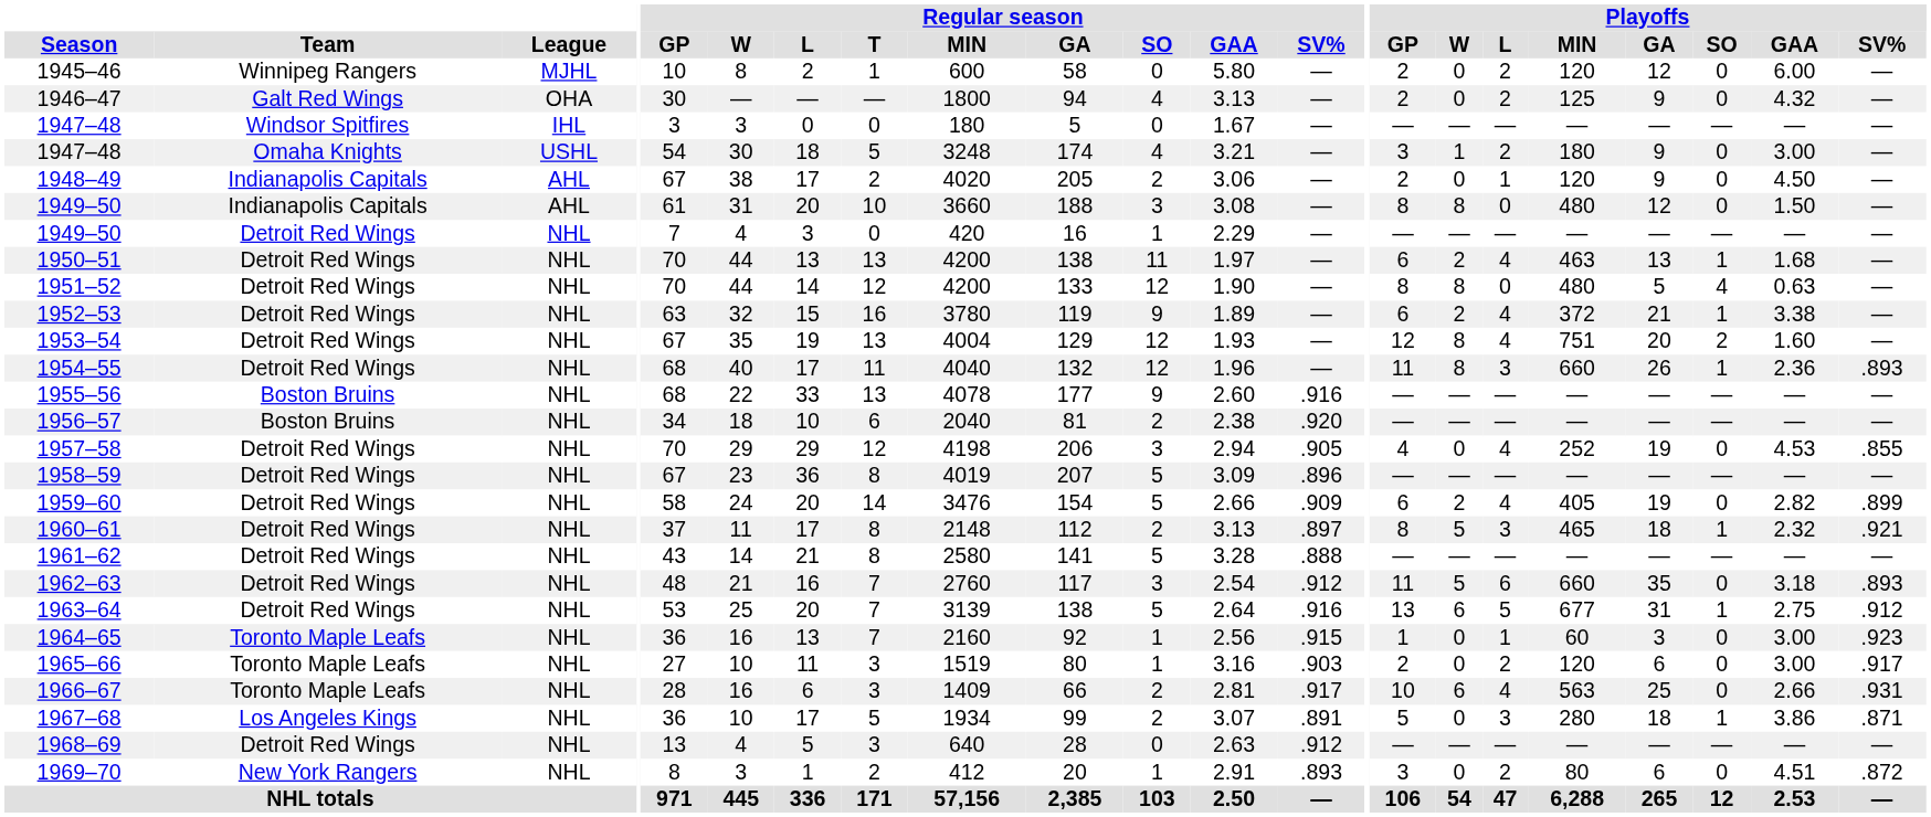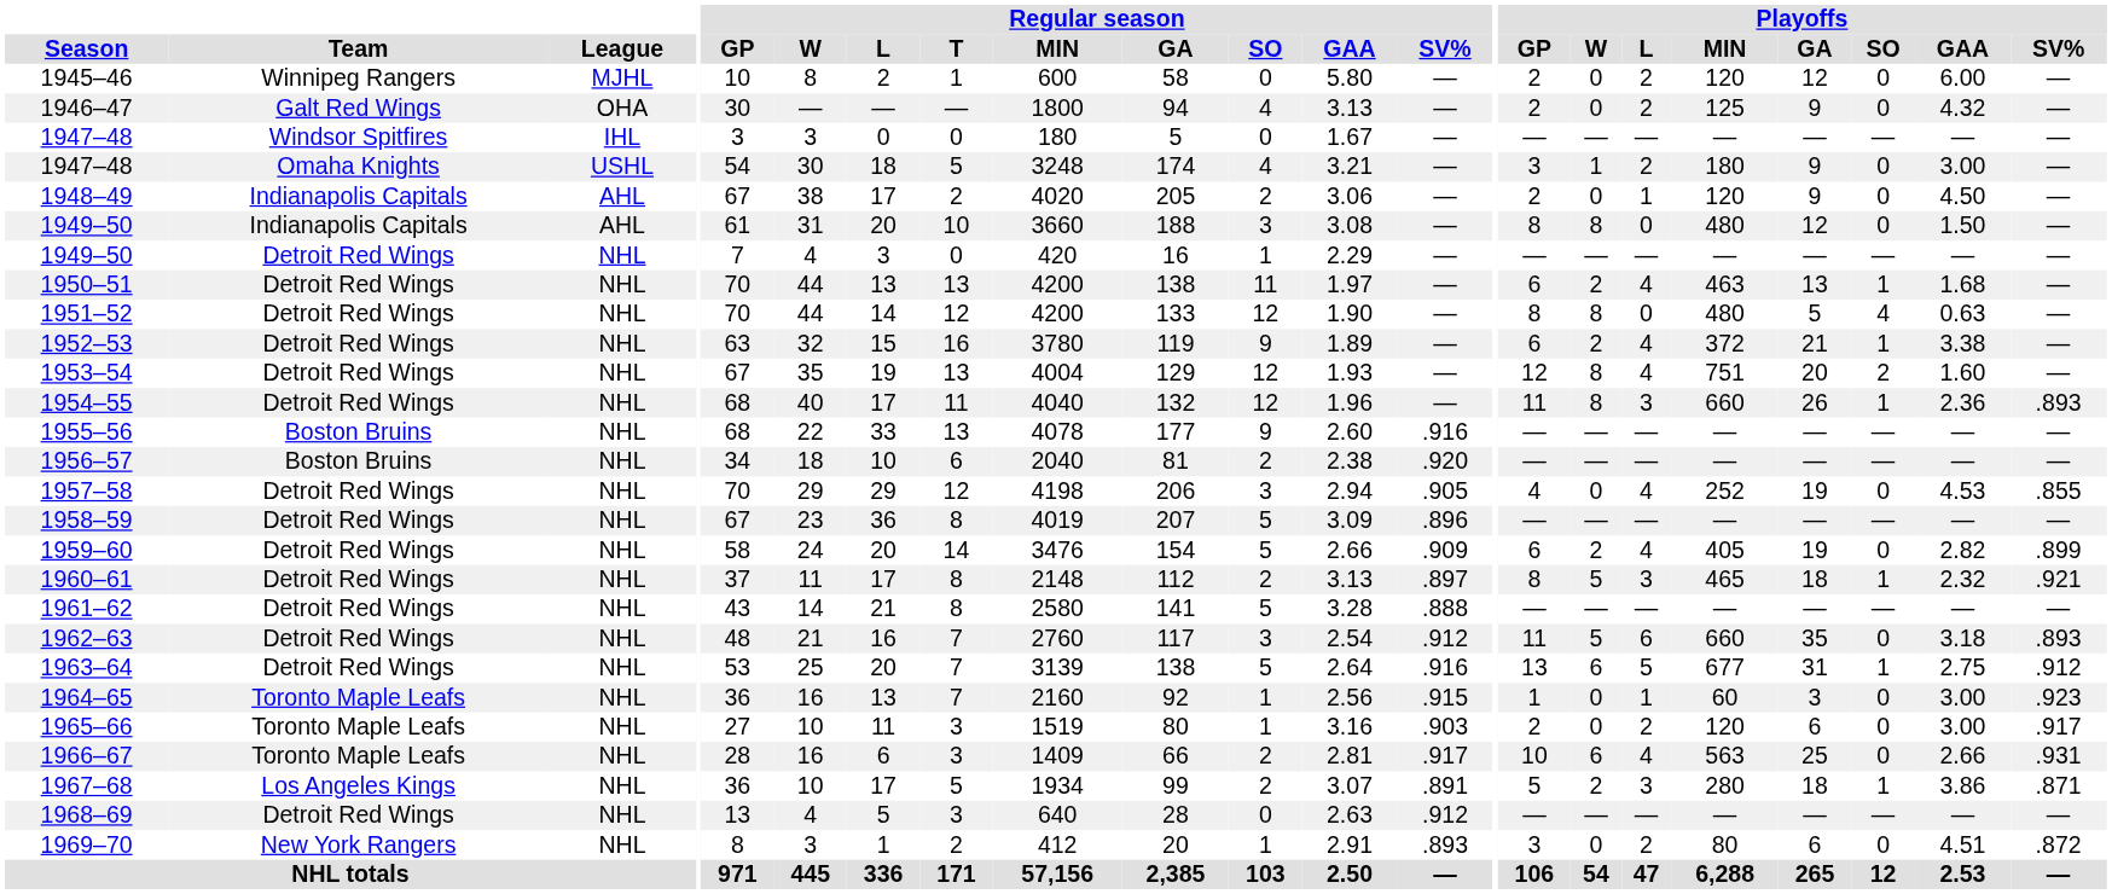1967–68 | Playoffs / W: 0 -> 2
